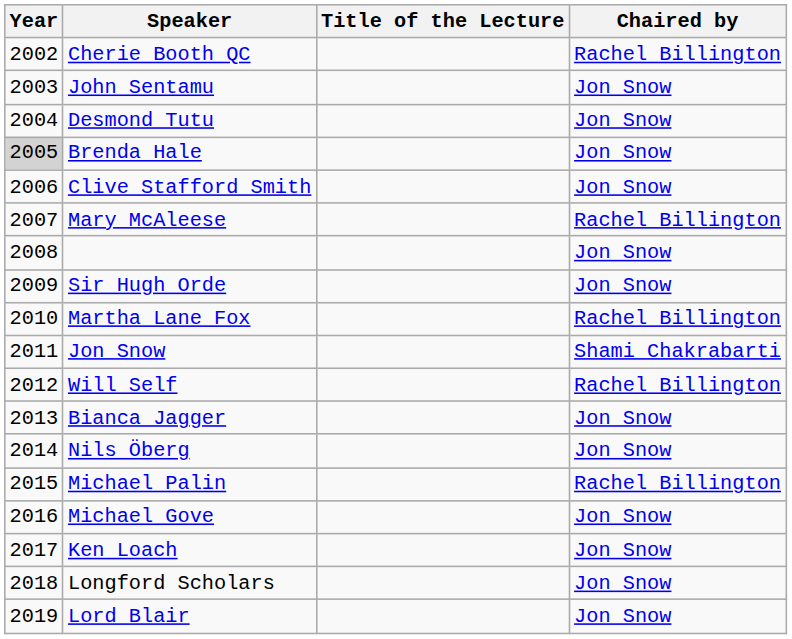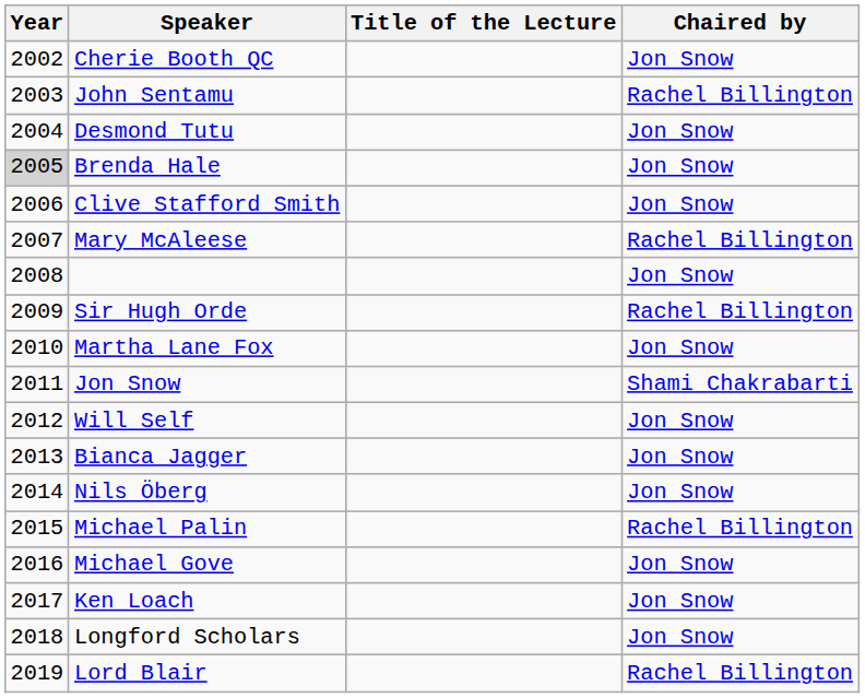Cherie Booth QC | Chaired by: Rachel Billington -> Jon Snow
John Sentamu | Chaired by: Jon Snow -> Rachel Billington
Sir Hugh Orde | Chaired by: Jon Snow -> Rachel Billington
Martha Lane Fox | Chaired by: Rachel Billington -> Jon Snow
Will Self | Chaired by: Rachel Billington -> Jon Snow
Lord Blair | Chaired by: Jon Snow -> Rachel Billington
